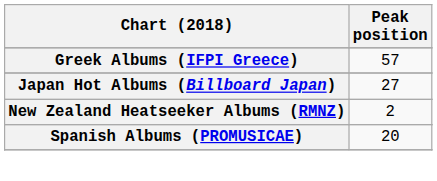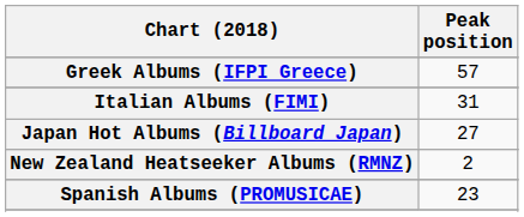+ row: Italian Albums (FIMI) | 31
Spanish Albums (PROMUSICAE) | Peak position: 20 -> 23
